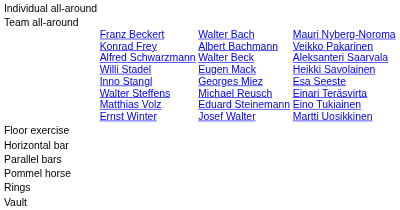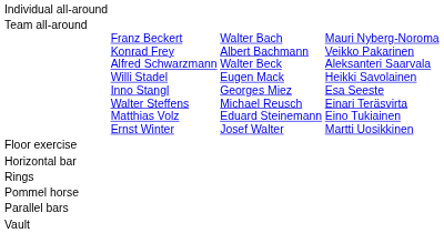rows swapped: Parallel bars <-> Rings
